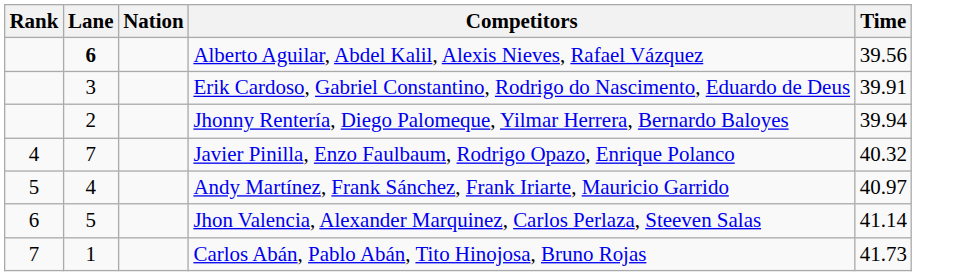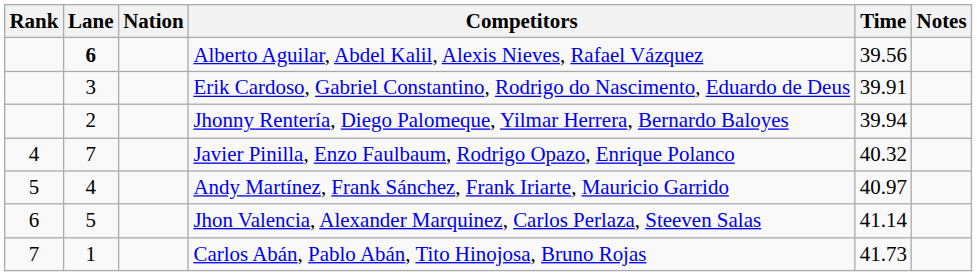+ column: Notes
